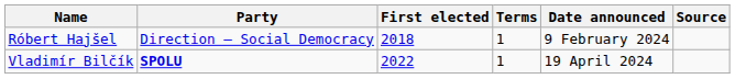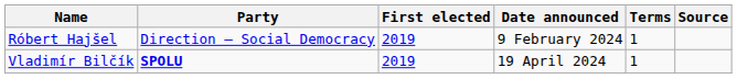columns swapped: Terms <-> Date announced
Róbert Hajšel | First elected: 2018 -> 2019
Vladimír Bilčík | First elected: 2022 -> 2019
